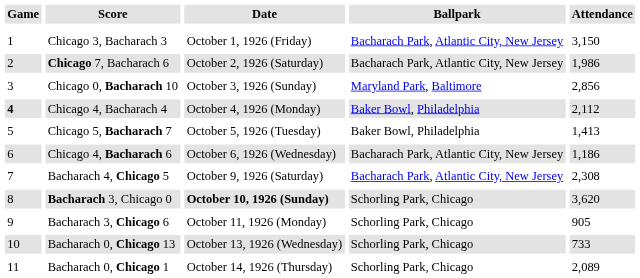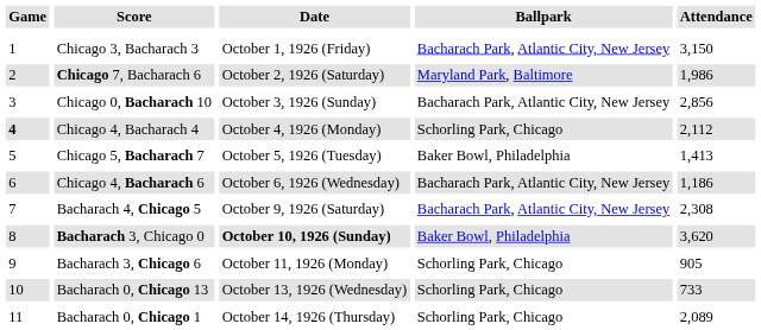Chicago 7, Bacharach 6 | Ballpark: Bacharach Park, Atlantic City, New Jersey -> Maryland Park, Baltimore
Chicago 0, Bacharach 10 | Ballpark: Maryland Park, Baltimore -> Bacharach Park, Atlantic City, New Jersey
Chicago 4, Bacharach 4 | Ballpark: Baker Bowl, Philadelphia -> Schorling Park, Chicago
Bacharach 3, Chicago 0 | Ballpark: Schorling Park, Chicago -> Baker Bowl, Philadelphia
